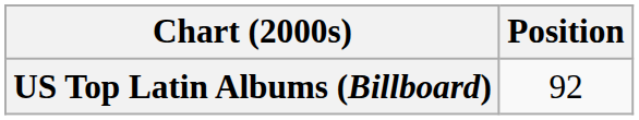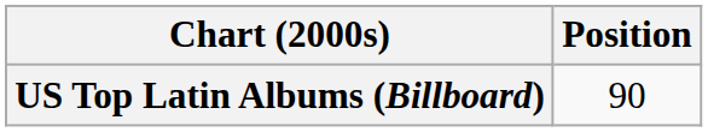US Top Latin Albums (Billboard) | Position: 92 -> 90
